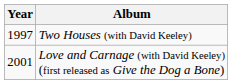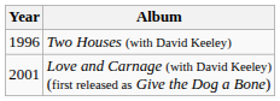Two Houses (with David Keeley) | Year: 1997 -> 1996
